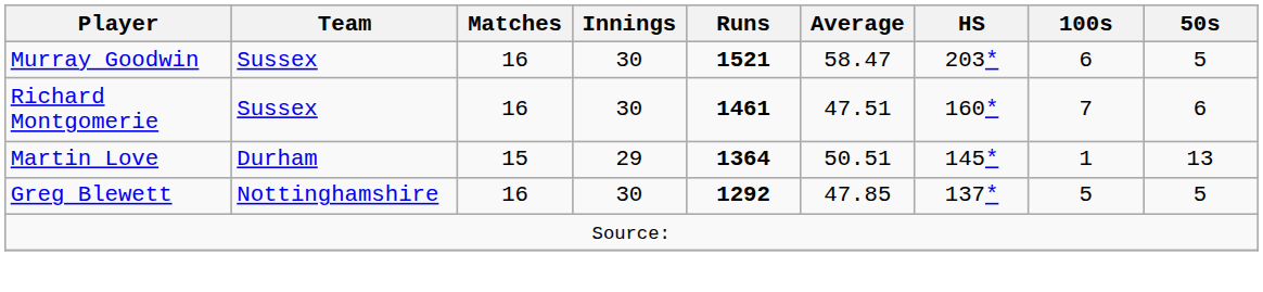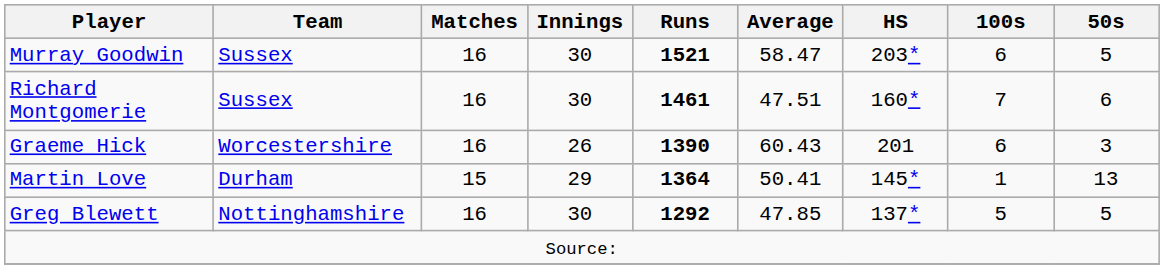+ row: Graeme Hick | Worcestershire | 16 | 26 | 1390 | 60.43 | 201 | 6 | 3
Martin Love | Average: 50.51 -> 50.41
